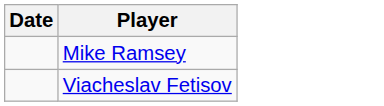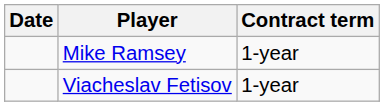+ column: Contract term | 1-year | 1-year
